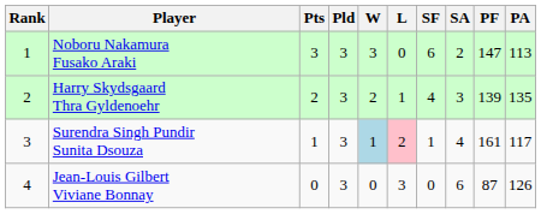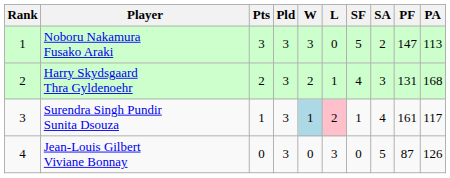Noboru Nakamura Fusako Araki | SF: 6 -> 5
Harry Skydsgaard Thra Gyldenoehr | PF: 139 -> 131
Harry Skydsgaard Thra Gyldenoehr | PA: 135 -> 168
Jean-Louis Gilbert Viviane Bonnay | SA: 6 -> 5
